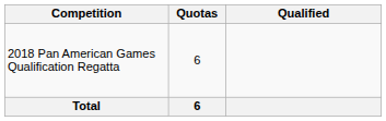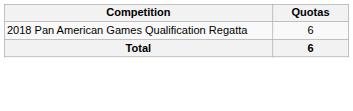- column: Qualified
